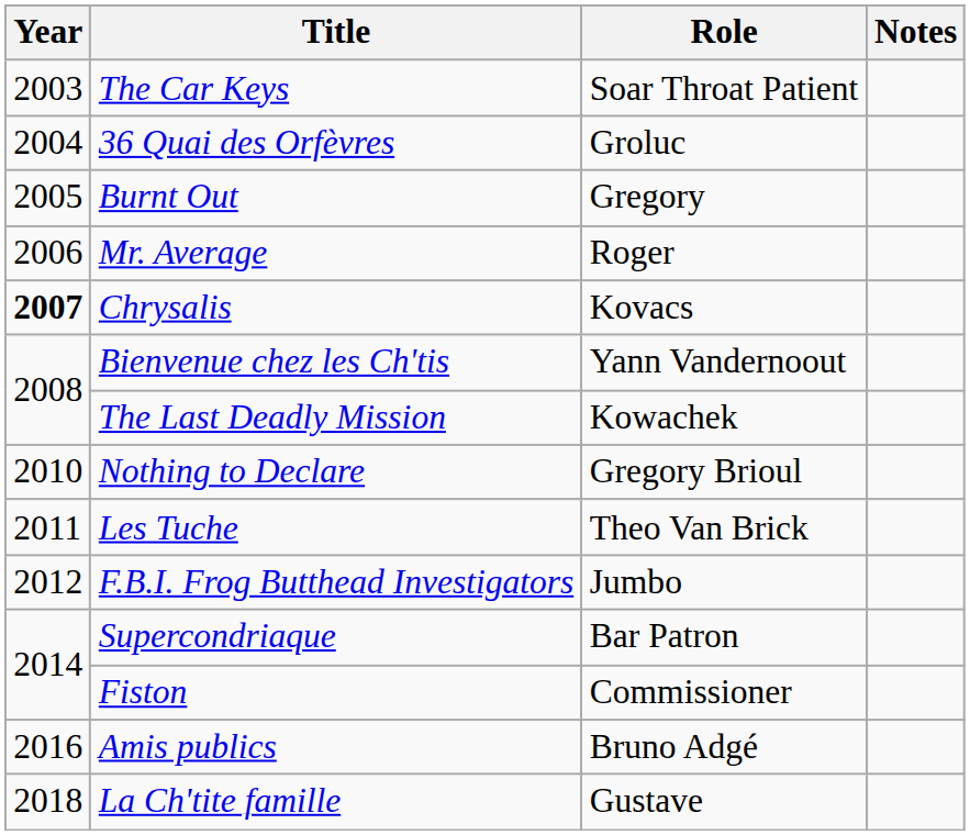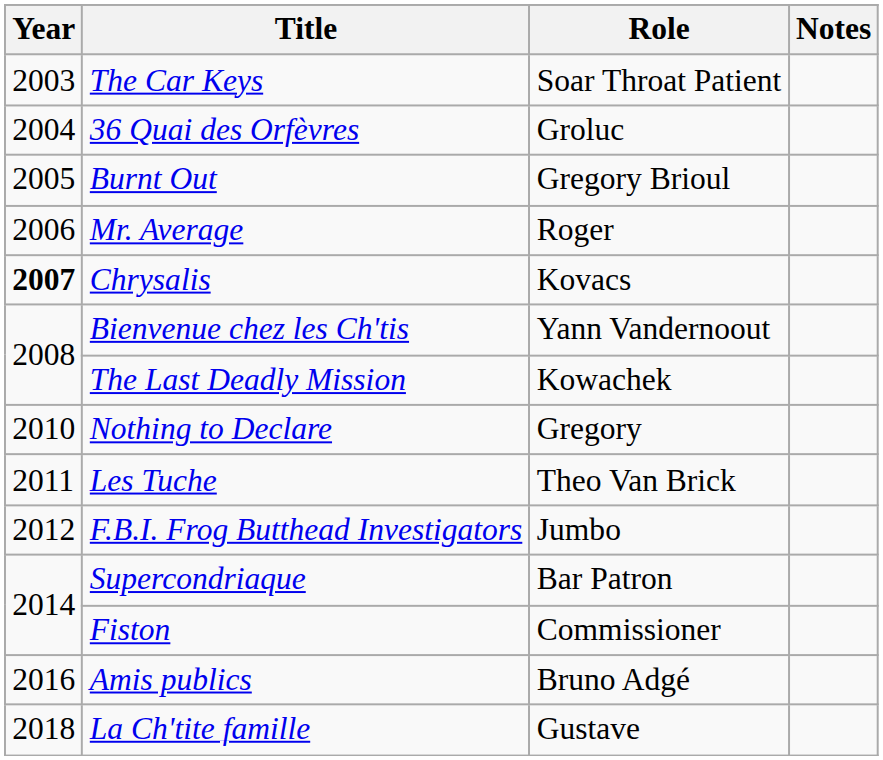Burnt Out | Role: Gregory -> Gregory Brioul
Nothing to Declare | Role: Gregory Brioul -> Gregory
